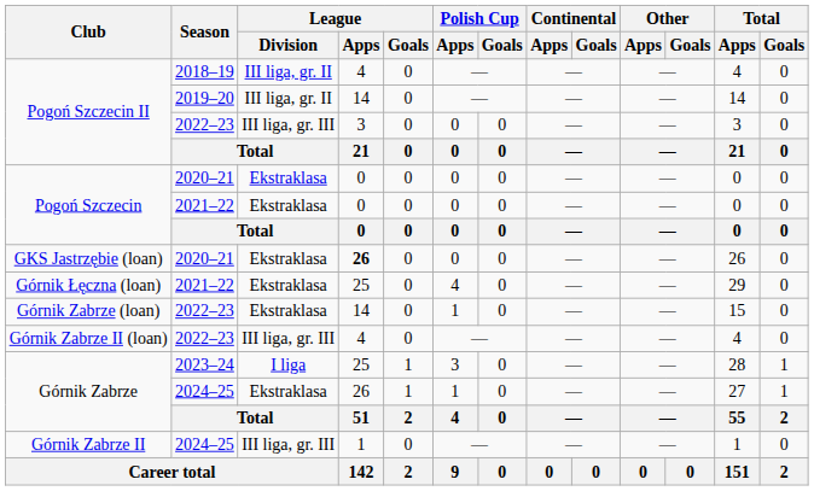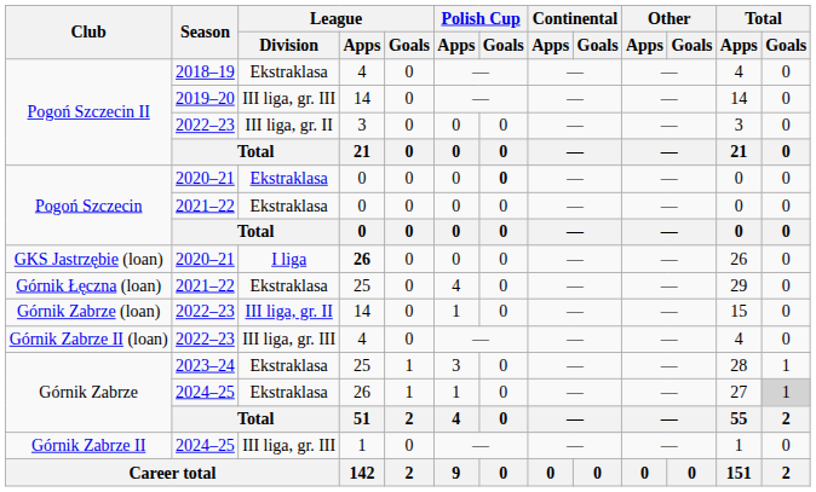Pogoń Szczecin II / 2018–19 | League / Division: III liga, gr. II -> Ekstraklasa
Pogoń Szczecin II / 2019–20 | League / Division: III liga, gr. II -> III liga, gr. III
Pogoń Szczecin II / 2022–23 | League / Division: III liga, gr. III -> III liga, gr. II
Pogoń Szczecin / 2020–21 | Polish Cup / Goals: normal -> bold
GKS Jastrzębie (loan) | League / Division: Ekstraklasa -> I liga
Górnik Zabrze (loan) | League / Division: Ekstraklasa -> III liga, gr. II
Górnik Zabrze / 2023–24 | League / Division: I liga -> Ekstraklasa
Górnik Zabrze / 2024–25 | Total / Goals: no background -> lightgrey background
